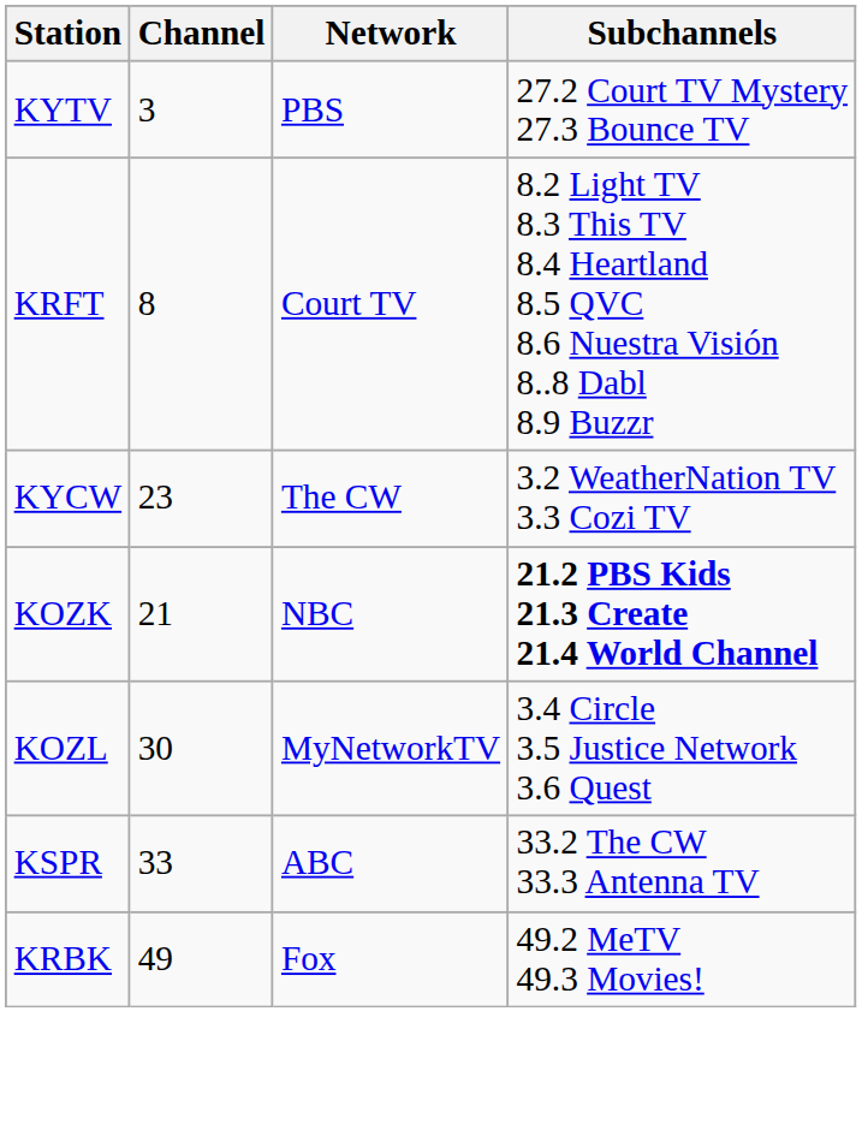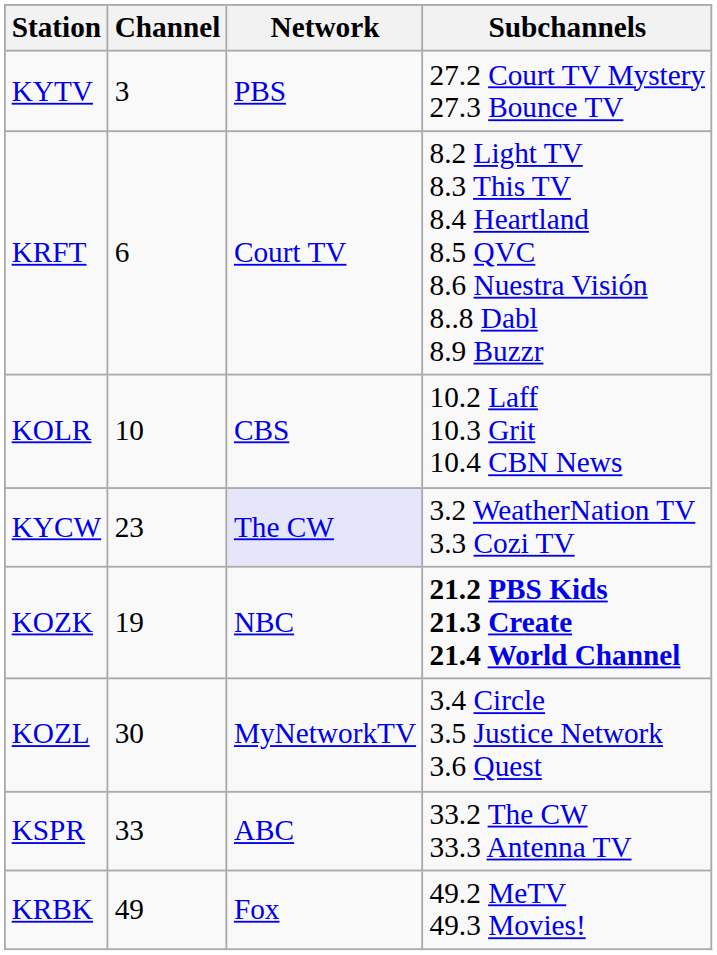KRFT | Channel: 8 -> 6
+ row: KOLR | 10 | CBS | 10.2 Laff 10.3 Grit 10.4 CBN News
KYCW | Network: no background -> lavender background
KOZK | Channel: 21 -> 19
